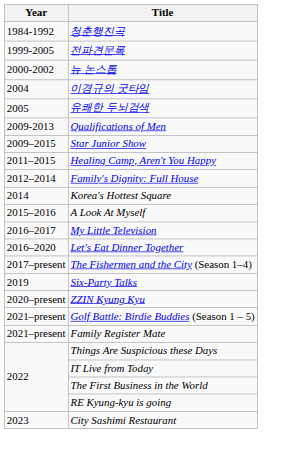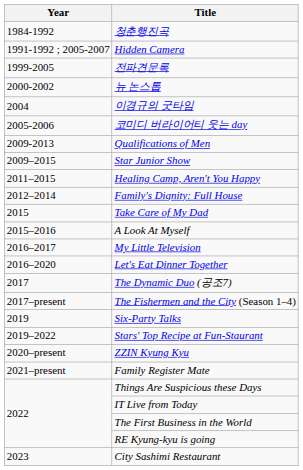+ row: 1991-1992 ; 2005-2007 | Hidden Camera
- row: 2005 | 유쾌한 두뇌검색
+ row: 2005-2006 | 코미디 버라이어티 웃는 day
- row: 2014 | Korea's Hottest Square
+ row: 2015 | Take Care of My Dad
+ row: 2017 | The Dynamic Duo (공조7)
+ row: 2019–2022 | Stars' Top Recipe at Fun-Staurant
- row: 2021–present | Golf Battle: Birdie Buddies (Season 1 – 5)
